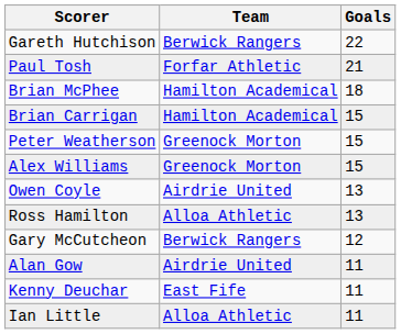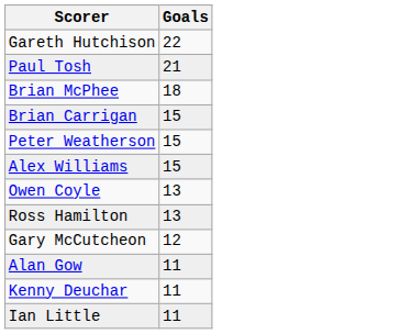- column: Team | Berwick Rangers | Forfar Athletic | Hamilton Academical | Hamilton Academical | Greenock Morton | Greenock Morton | Airdrie United | Alloa Athletic | Berwick Rangers | Airdrie United | East Fife | Alloa Athletic
